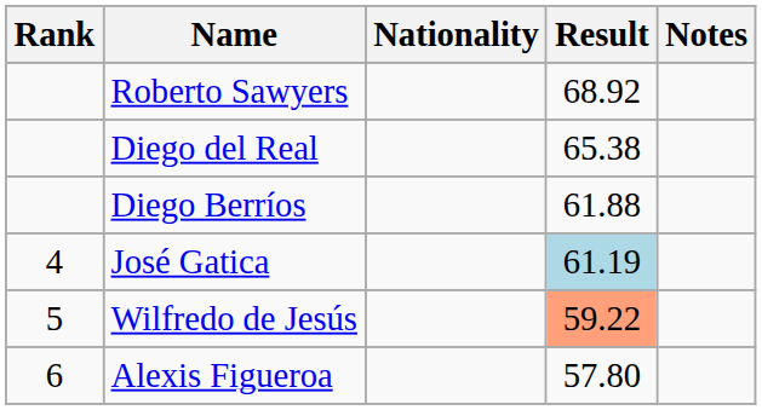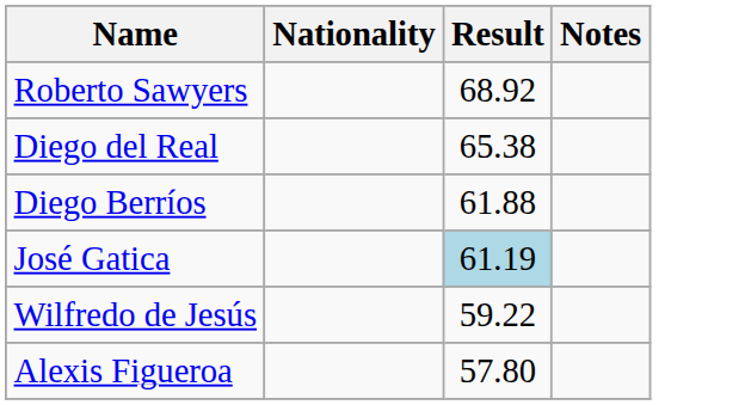- column: Rank | 4 | 5 | 6
Wilfredo de Jesús | Result: lightsalmon background -> no background
